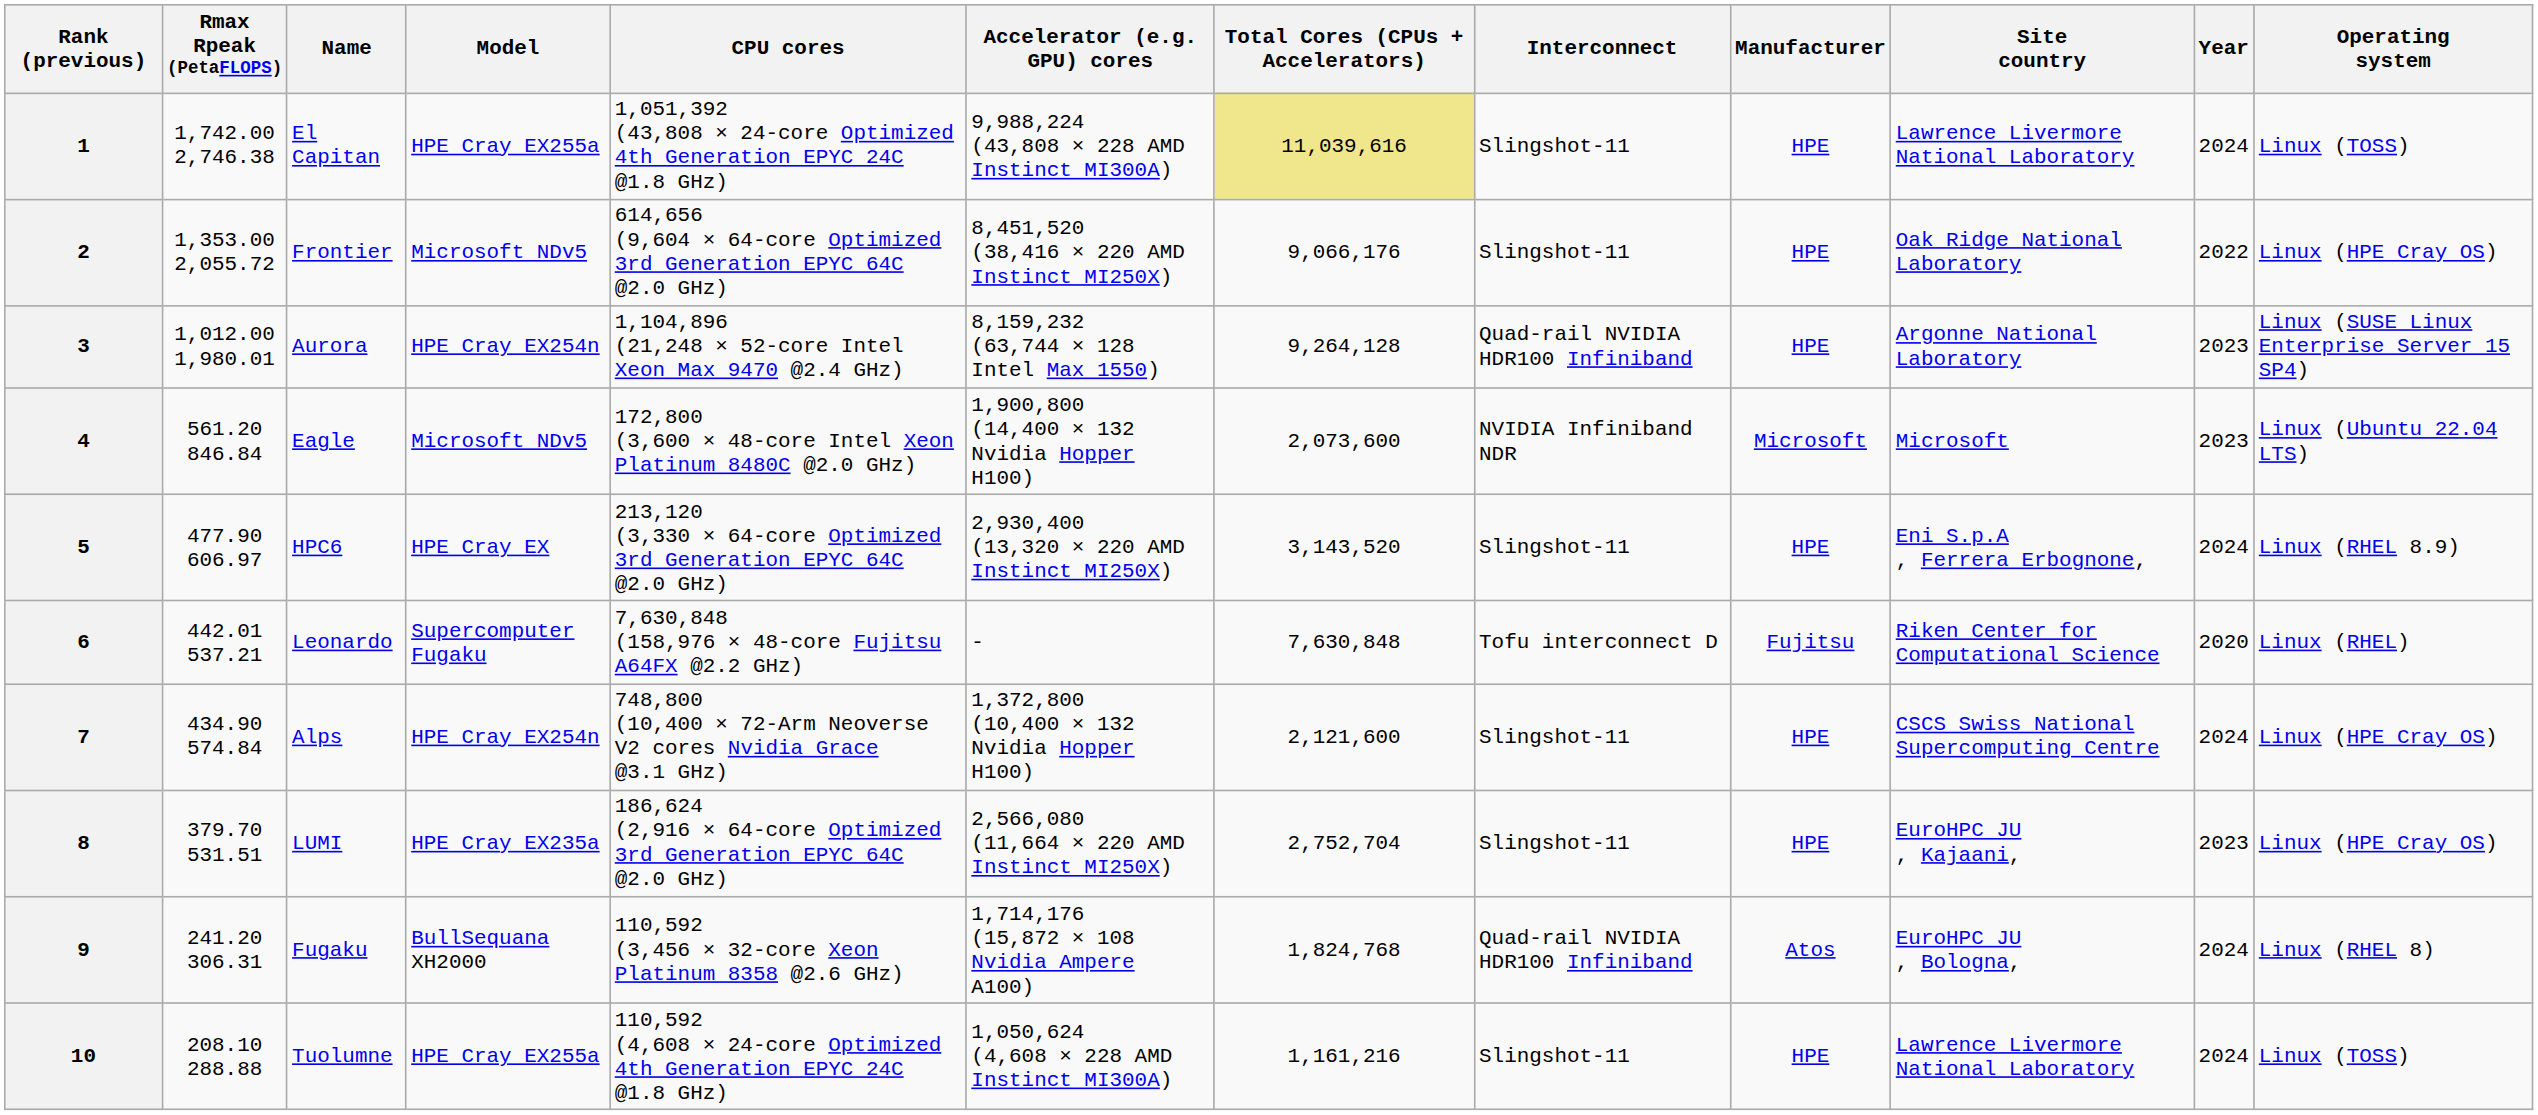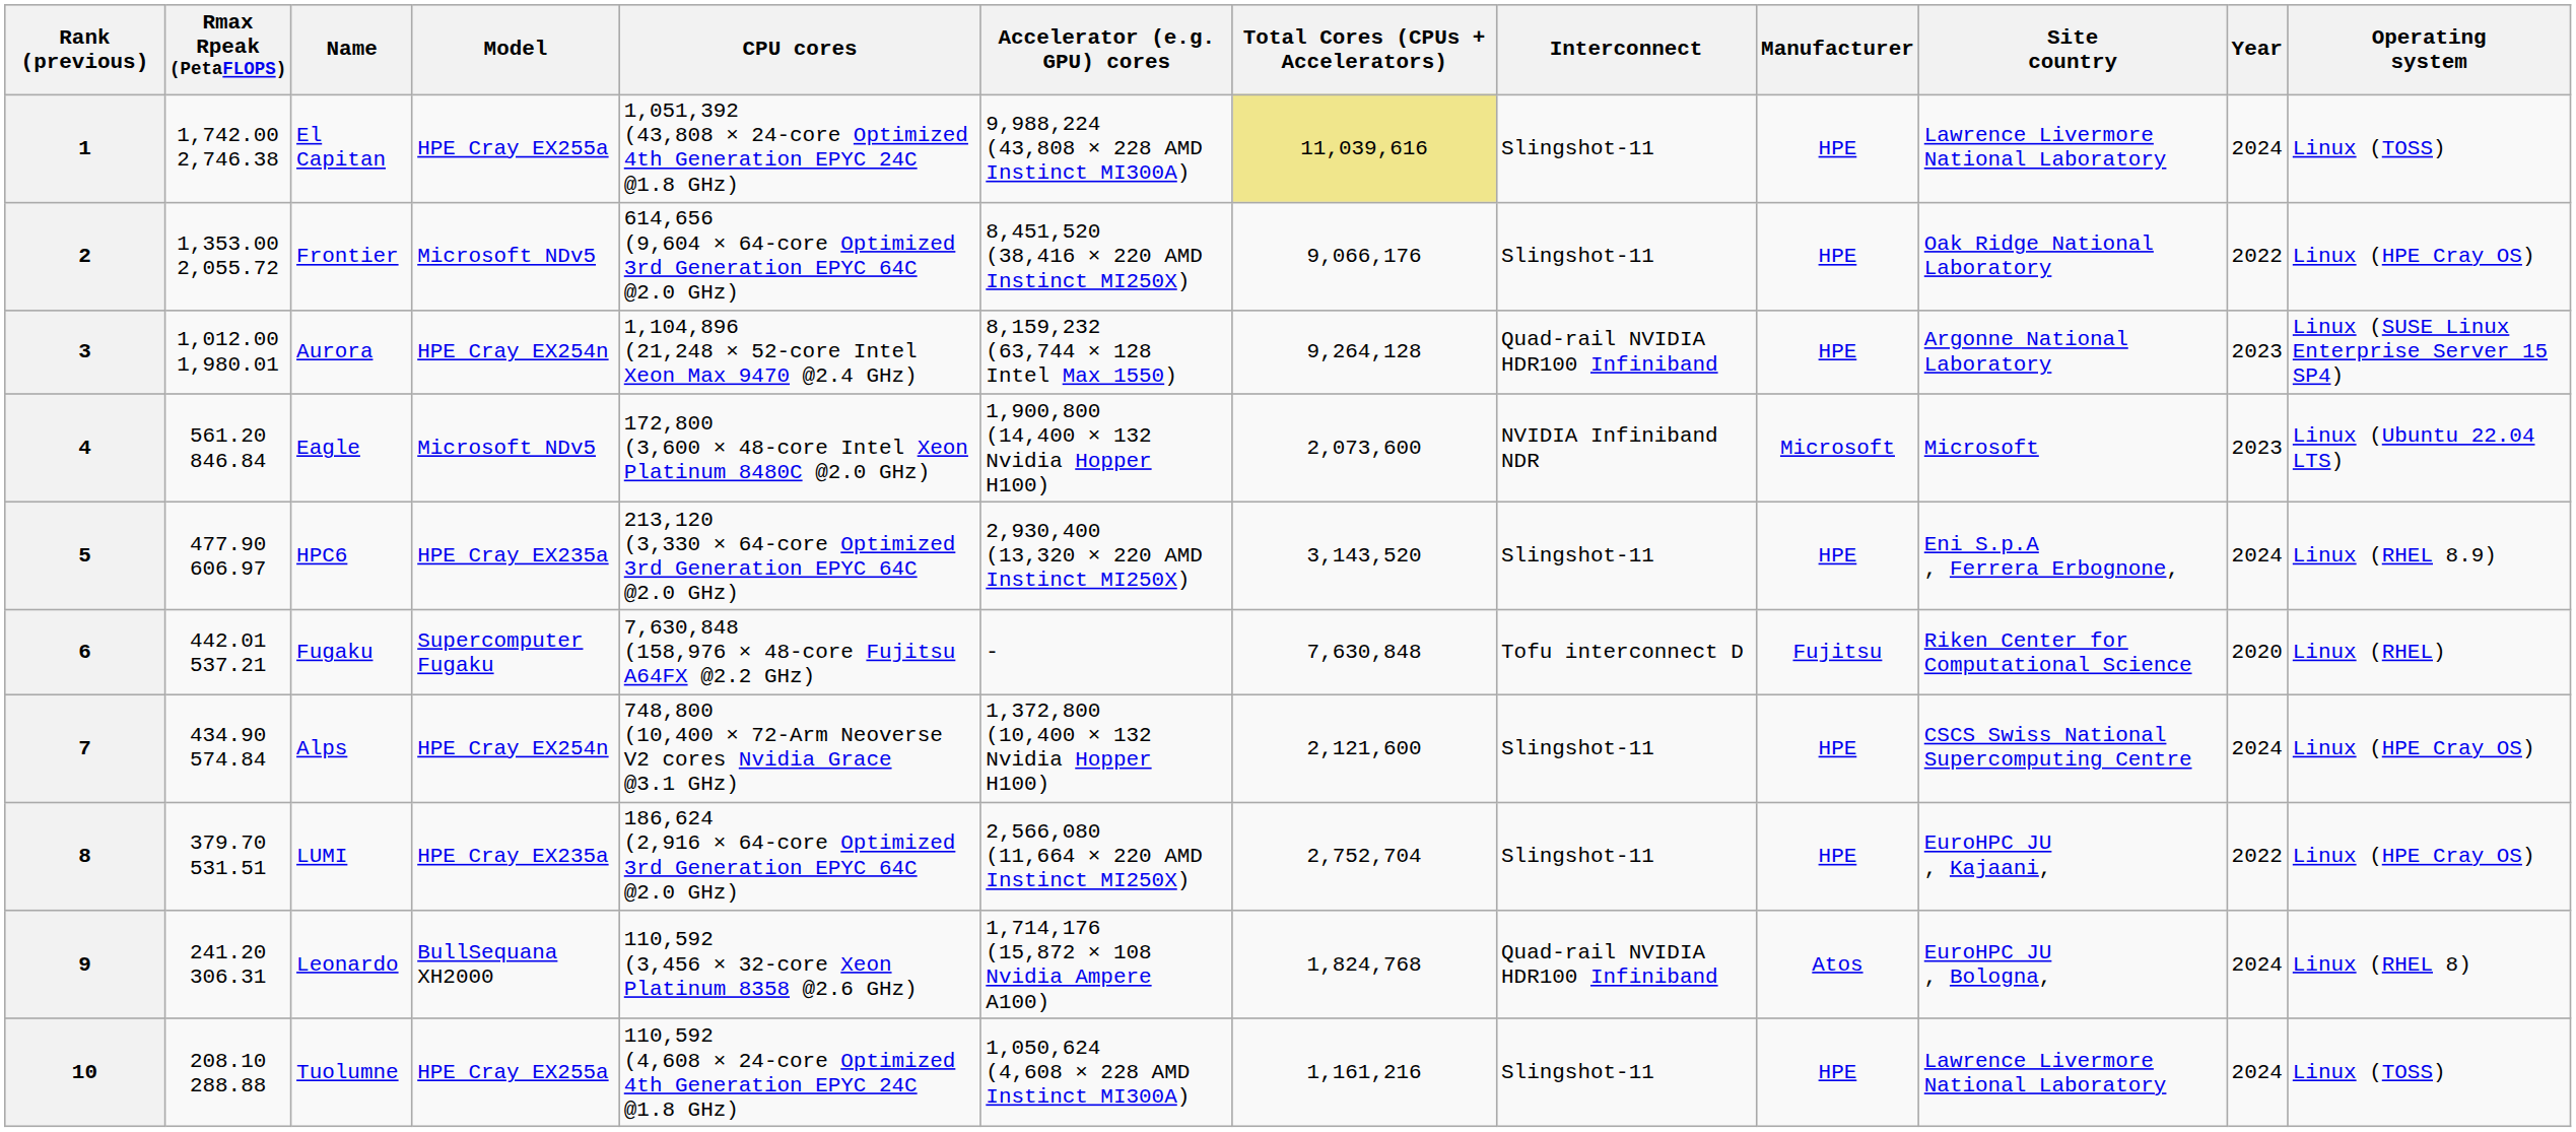5 | Model: HPE Cray EX -> HPE Cray EX235a
6 | Name: Leonardo -> Fugaku
8 | Year: 2023 -> 2022
9 | Name: Fugaku -> Leonardo
